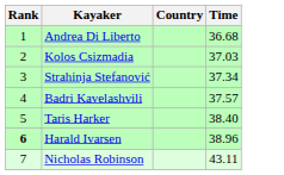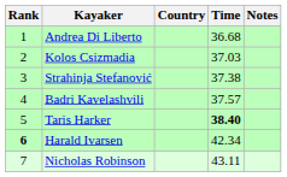+ column: Notes
Strahinja Stefanović | Time: 37.34 -> 37.38
Taris Harker | Time: normal -> bold
Harald Ivarsen | Time: 38.96 -> 42.34
